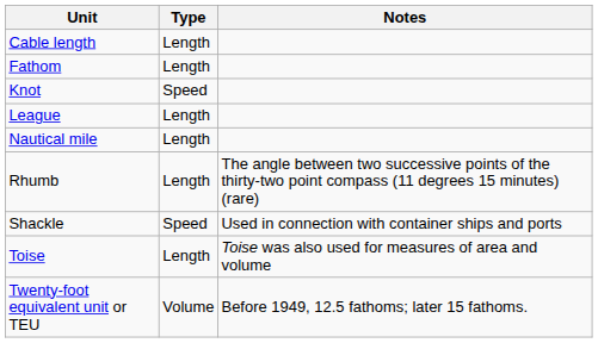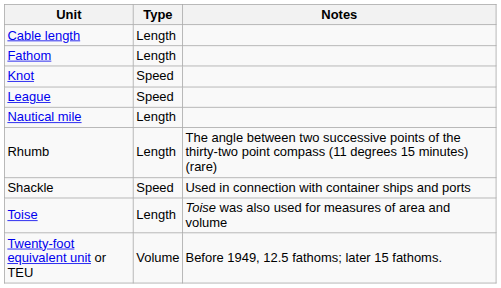League | Type: Length -> Speed
